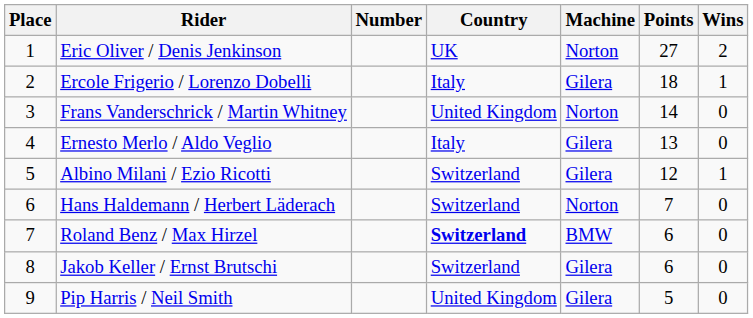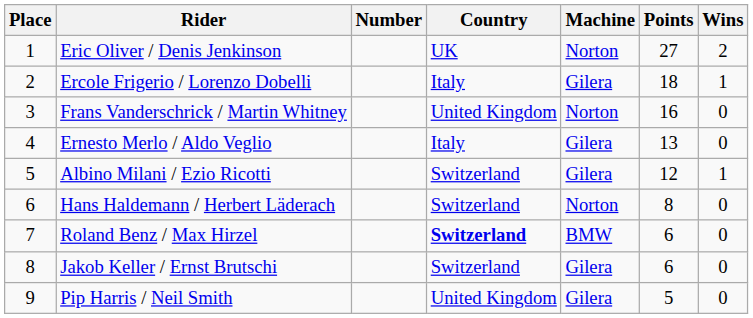Frans Vanderschrick / Martin Whitney | Points: 14 -> 16
Hans Haldemann / Herbert Läderach | Points: 7 -> 8
